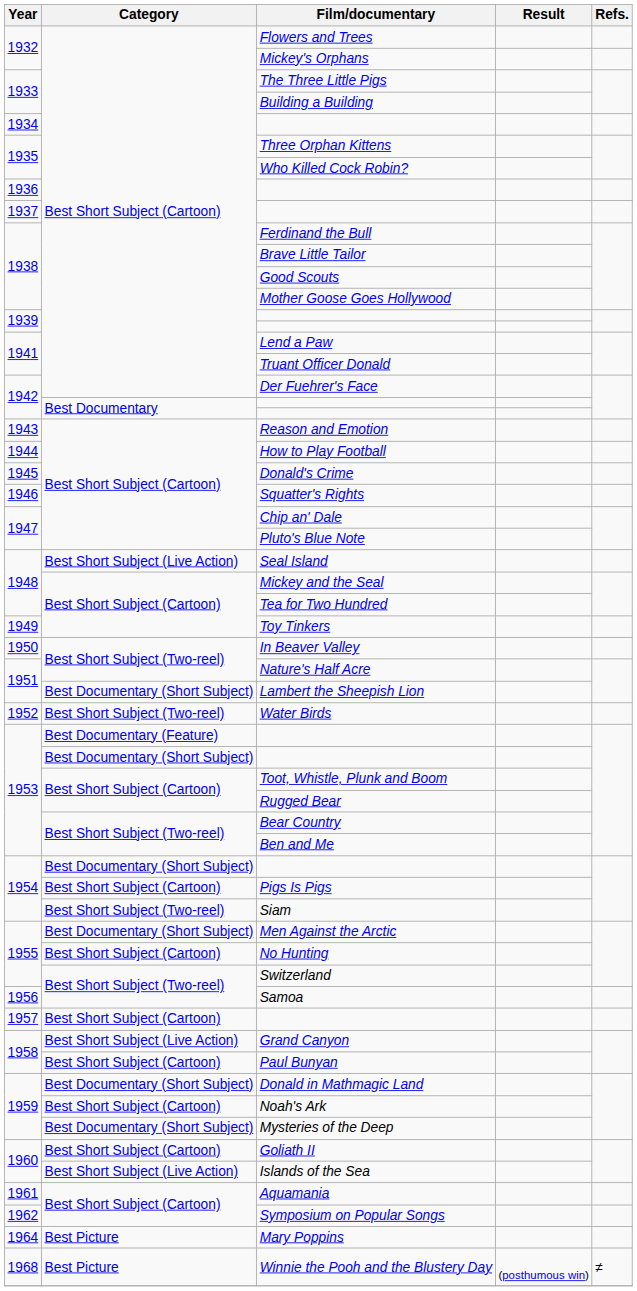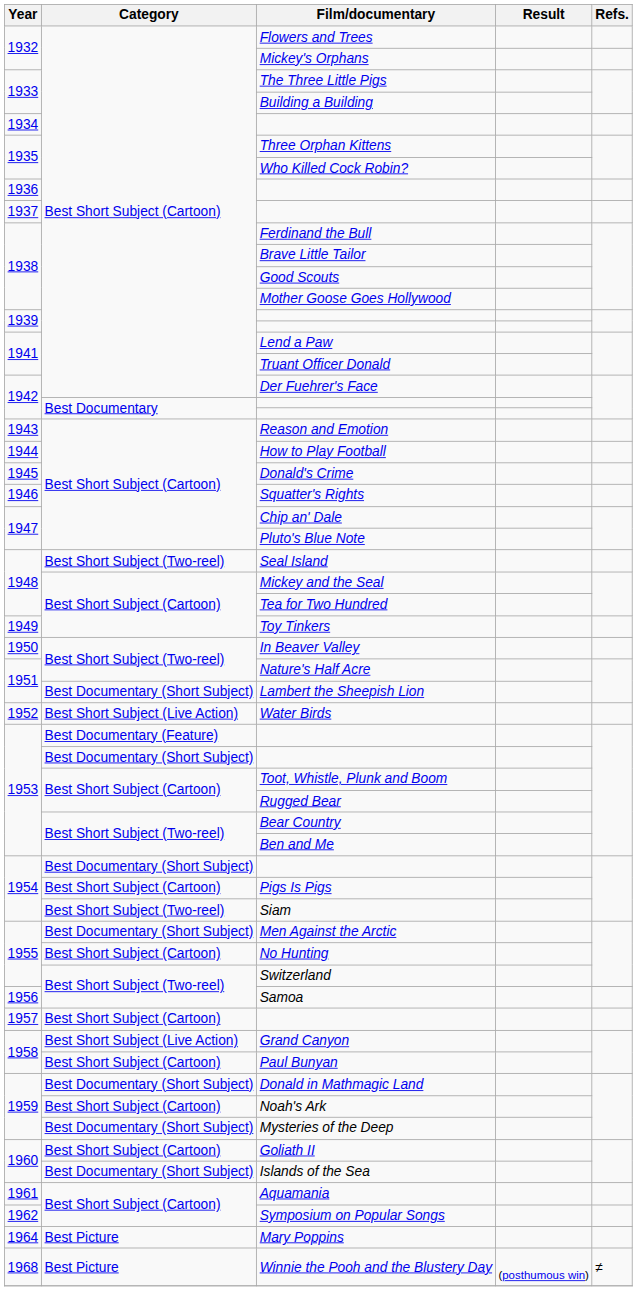Seal Island | Category: Best Short Subject (Live Action) -> Best Short Subject (Two-reel)
Water Birds | Category: Best Short Subject (Two-reel) -> Best Short Subject (Live Action)
Islands of the Sea | Category: Best Short Subject (Live Action) -> Best Documentary (Short Subject)
